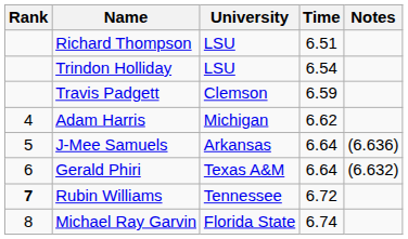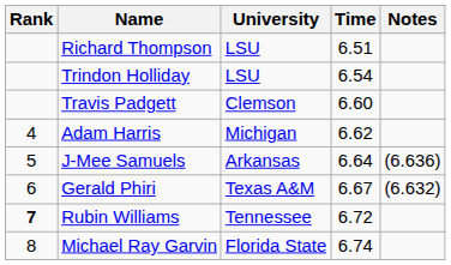Travis Padgett | Time: 6.59 -> 6.60
Gerald Phiri | Time: 6.64 -> 6.67
